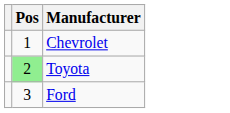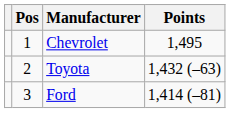+ column: Points | 1,495 | 1,432 (–63) | 1,414 (–81)
Toyota | Pos: lightgreen background -> no background
